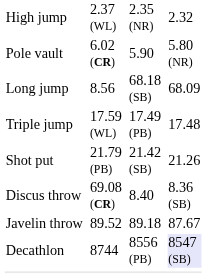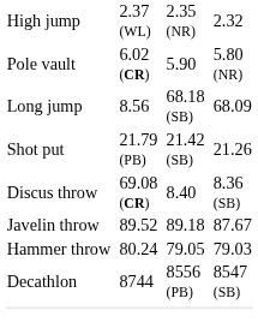- row: Triple jump | 17.59 (WL) | 17.49 (PB) | 17.48
+ row: Hammer throw | 80.24 | 79.05 | 79.03
Decathlon | column 7: lavender background -> no background
